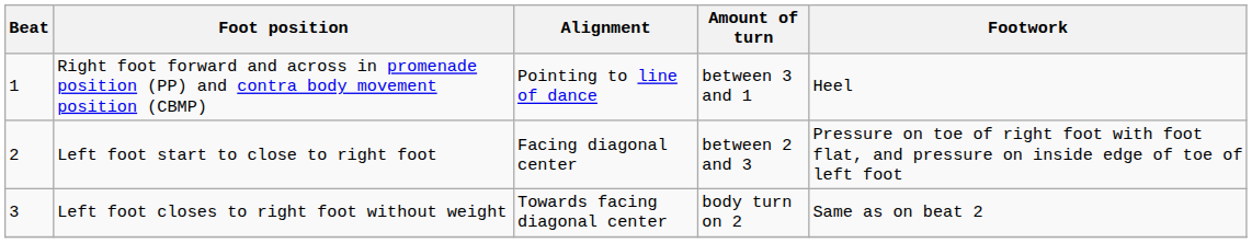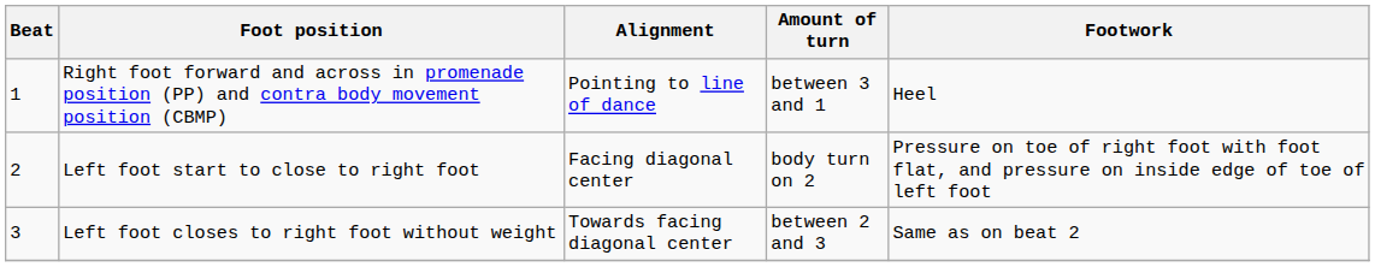Left foot start to close to right foot | Amount of turn: between 2 and 3 -> body turn on 2
Left foot closes to right foot without weight | Amount of turn: body turn on 2 -> between 2 and 3
